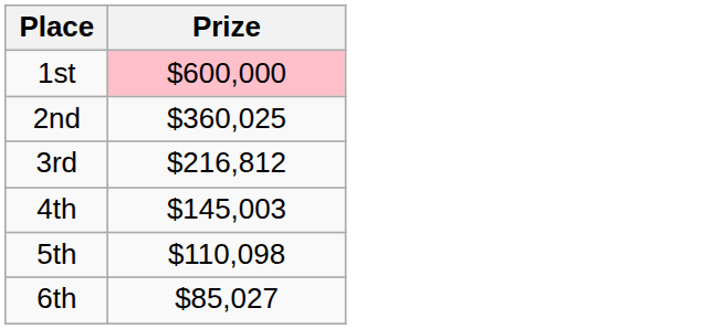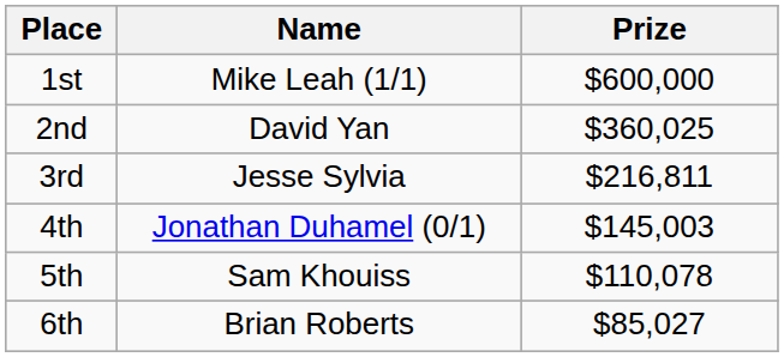+ column: Name | Mike Leah (1/1) | David Yan | Jesse Sylvia | Jonathan Duhamel (0/1) | Sam Khouiss | Brian Roberts
1st | Prize: pink background -> no background
3rd | Prize: $216,812 -> $216,811
5th | Prize: $110,098 -> $110,078
